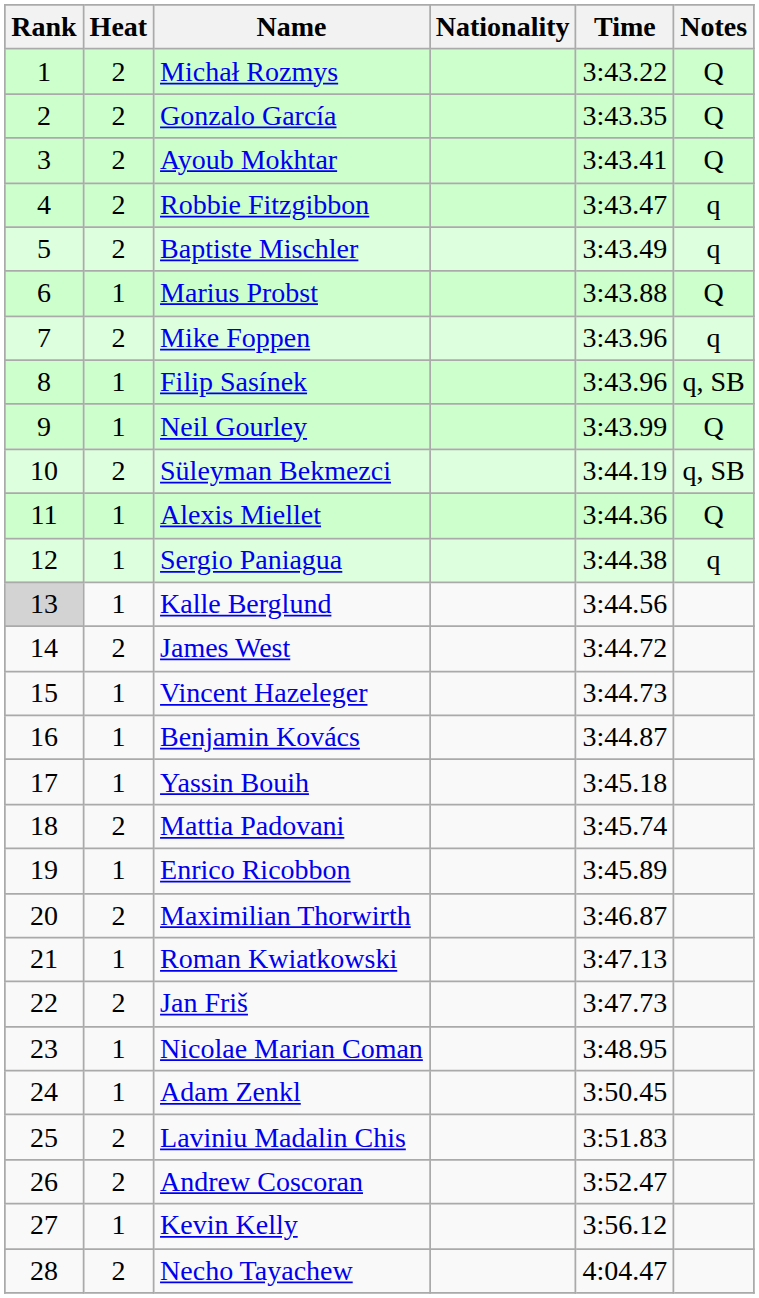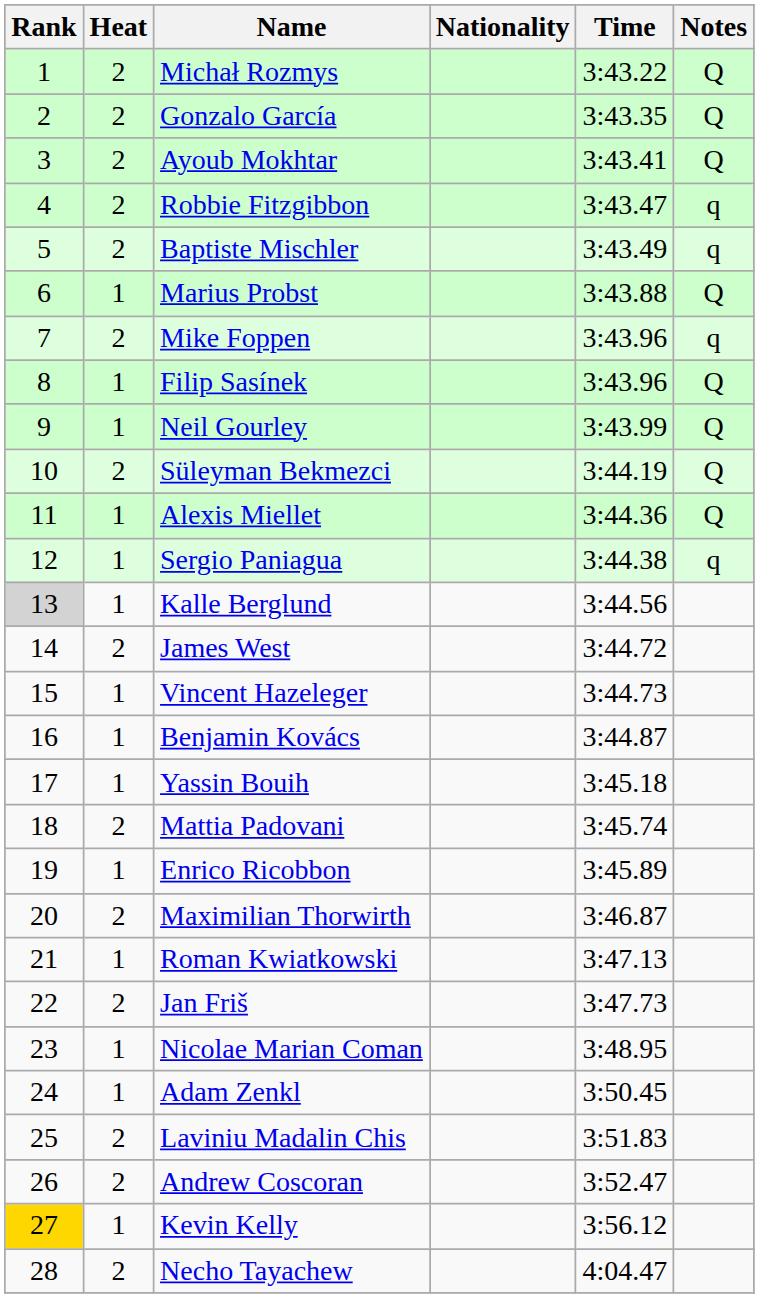Filip Sasínek | Notes: q, SB -> Q
Süleyman Bekmezci | Notes: q, SB -> Q
Kevin Kelly | Rank: no background -> gold background
